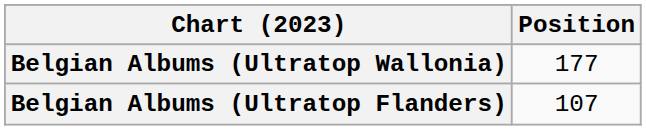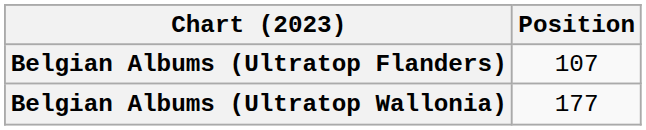rows swapped: Belgian Albums (Ultratop Flanders) <-> Belgian Albums (Ultratop Wallonia)
